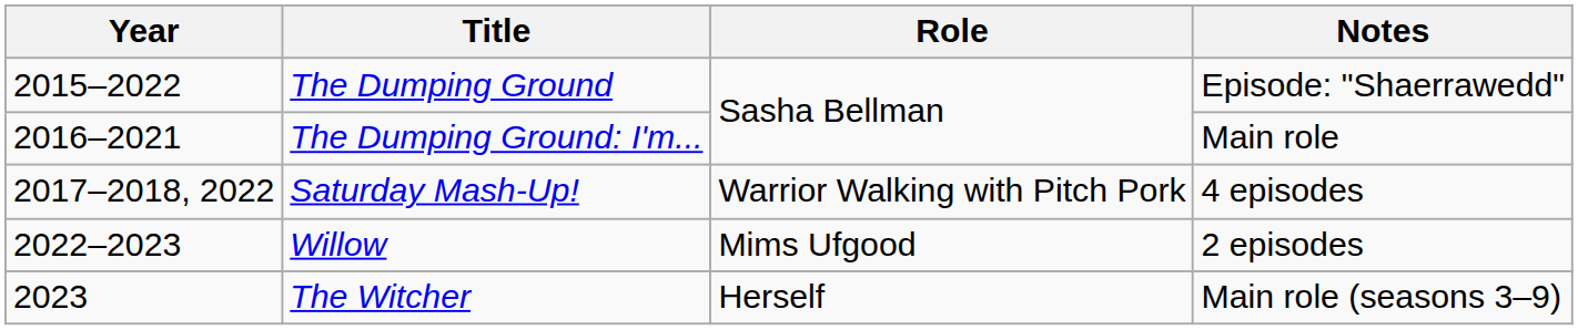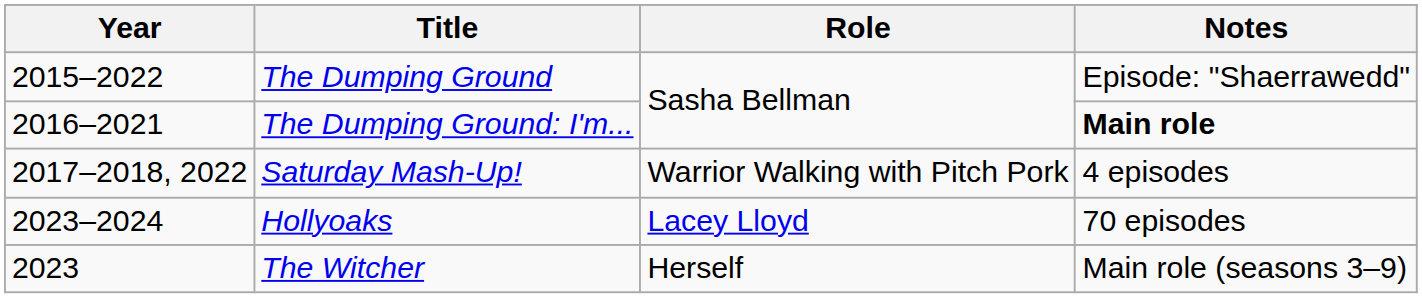The Dumping Ground: I'm... | Notes: normal -> bold
- row: 2022–2023 | Willow | Mims Ufgood | 2 episodes
+ row: 2023–2024 | Hollyoaks | Lacey Lloyd | 70 episodes
